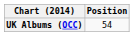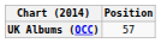UK Albums (OCC) | Position: 54 -> 57
